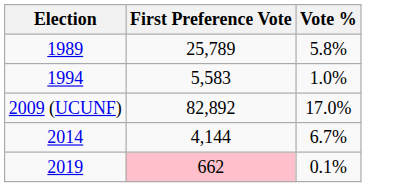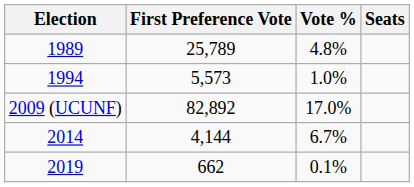+ column: Seats
1989 | Vote %: 5.8% -> 4.8%
1994 | First Preference Vote: 5,583 -> 5,573
2019 | First Preference Vote: pink background -> no background
